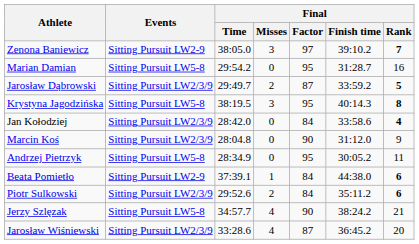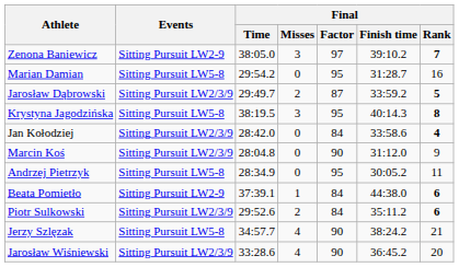Jarosław Wiśniewski | Final / Factor: 87 -> 90
